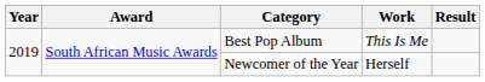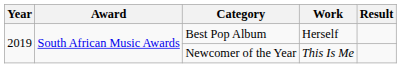Best Pop Album | Work: This Is Me -> Herself
Newcomer of the Year | Work: Herself -> This Is Me
